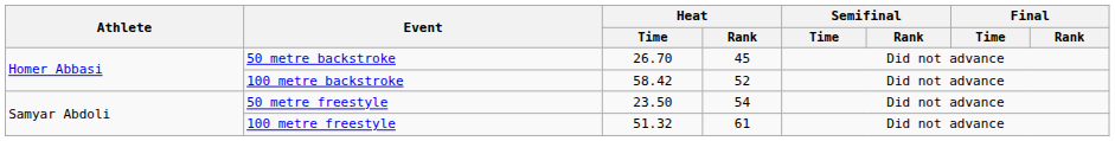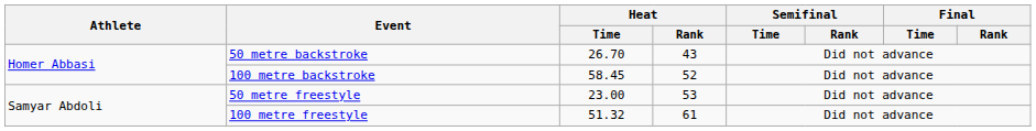50 metre backstroke | Heat / Rank: 45 -> 43
100 metre backstroke | Heat / Time: 58.42 -> 58.45
50 metre freestyle | Heat / Time: 23.50 -> 23.00
50 metre freestyle | Heat / Rank: 54 -> 53
